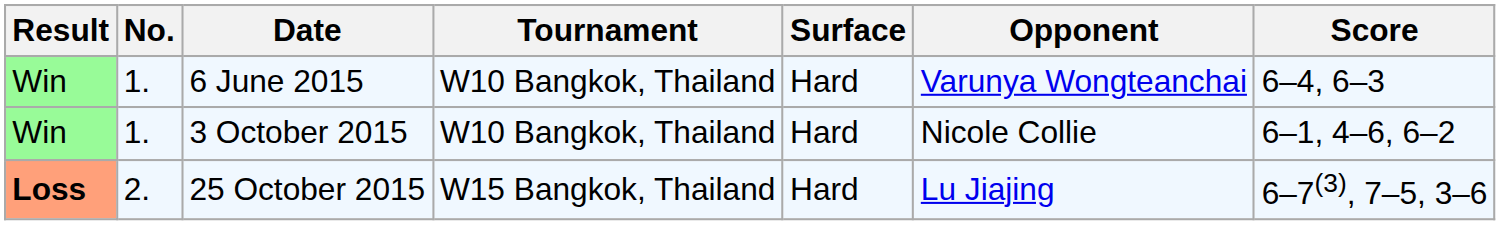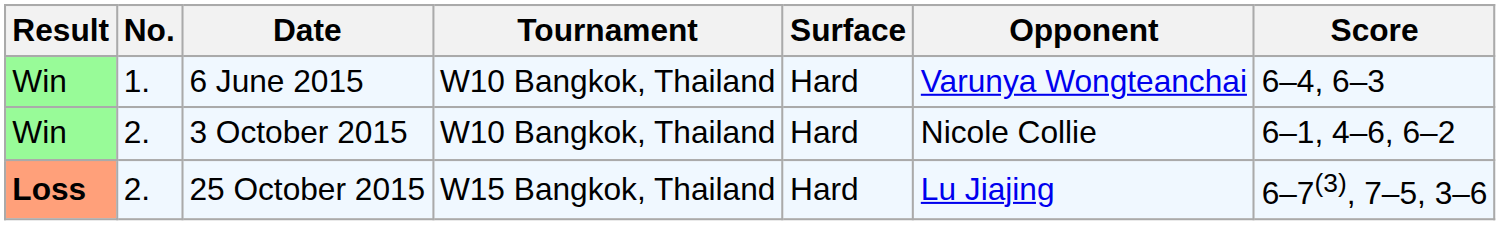3 October 2015 | No.: 1. -> 2.
